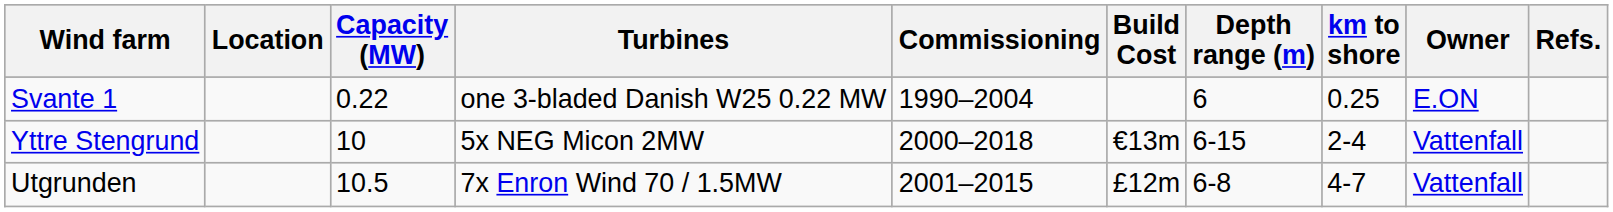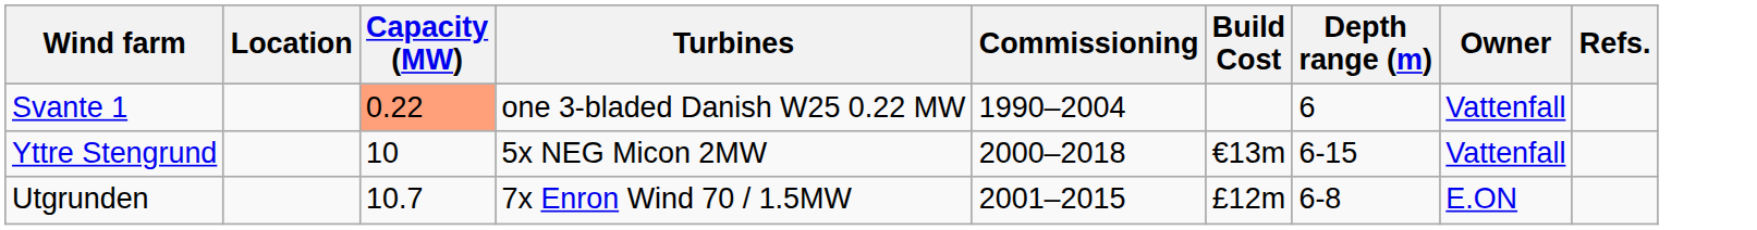- column: km to shore | 0.25 | 2-4 | 4-7
Svante 1 | Capacity (MW): no background -> lightsalmon background
Svante 1 | Owner: E.ON -> Vattenfall
Utgrunden | Capacity (MW): 10.5 -> 10.7
Utgrunden | Owner: Vattenfall -> E.ON
